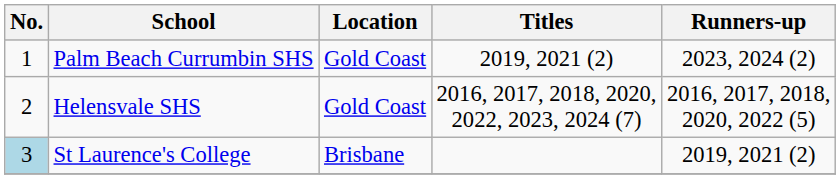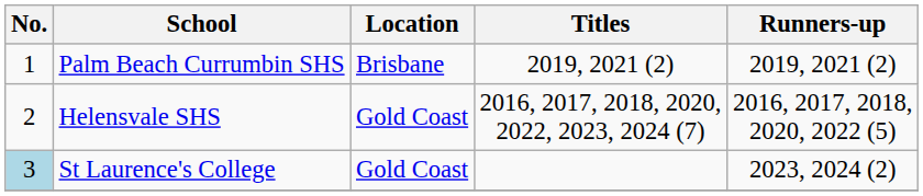Palm Beach Currumbin SHS | Location: Gold Coast -> Brisbane
Palm Beach Currumbin SHS | Runners-up: 2023, 2024 (2) -> 2019, 2021 (2)
St Laurence's College | Location: Brisbane -> Gold Coast
St Laurence's College | Runners-up: 2019, 2021 (2) -> 2023, 2024 (2)
